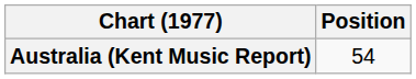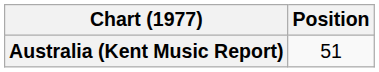Australia (Kent Music Report) | Position: 54 -> 51
